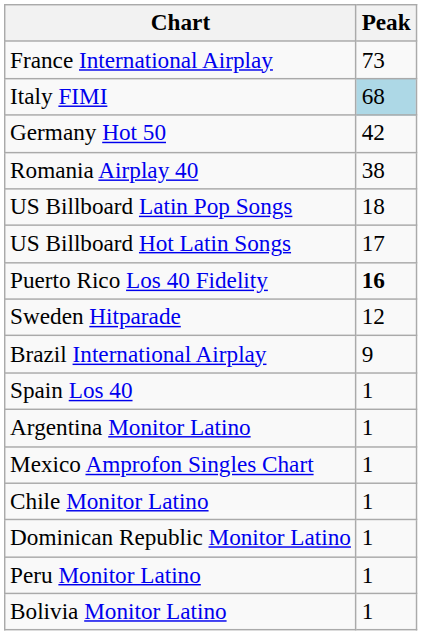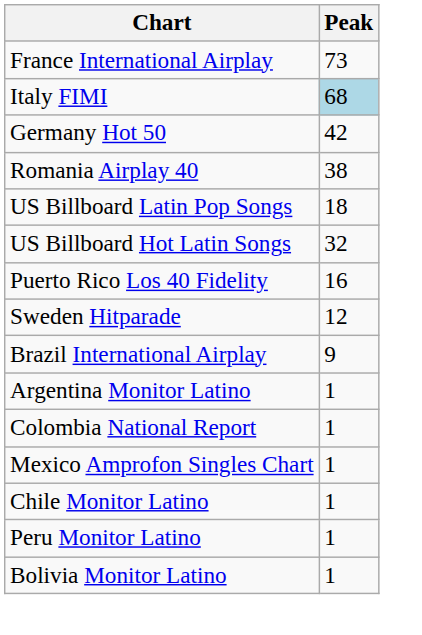US Billboard Hot Latin Songs | Peak: 17 -> 32
Puerto Rico Los 40 Fidelity | Peak: bold -> normal
- row: Spain Los 40 | 1
+ row: Colombia National Report | 1
- row: Dominican Republic Monitor Latino | 1
